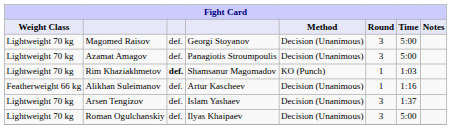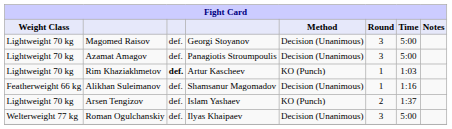Rim Khaziakhmetov | column 4: Shamsanur Magomadov -> Artur Kascheev
Alikhan Suleimanov | column 4: Artur Kascheev -> Shamsanur Magomadov
Arsen Tengizov | Method: Decision (Unanimous) -> KO (Punch)
Arsen Tengizov | Round: 3 -> 2
Roman Ogulchanskiy | Weight Class: Lightweight 70 kg -> Welterweight 77 kg
